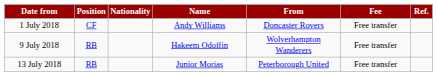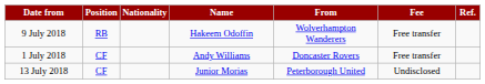rows swapped: 1 July 2018 <-> 9 July 2018
13 July 2018 | Position: RB -> CF
13 July 2018 | Fee: Free transfer -> Undisclosed
